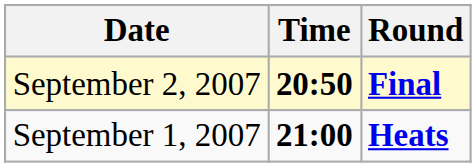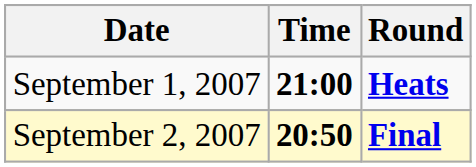rows swapped: September 1, 2007 <-> September 2, 2007
